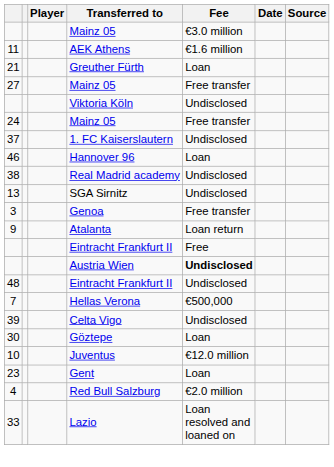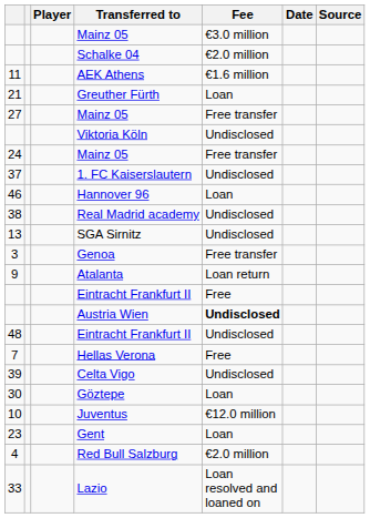+ row: Schalke 04 | €2.0 million
Hellas Verona | Fee: €500,000 -> Free
